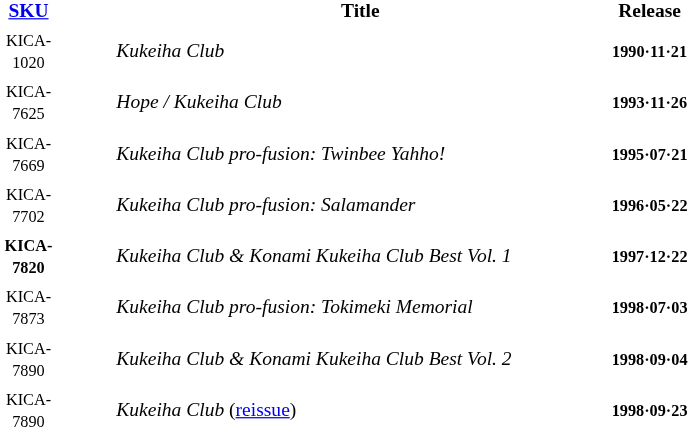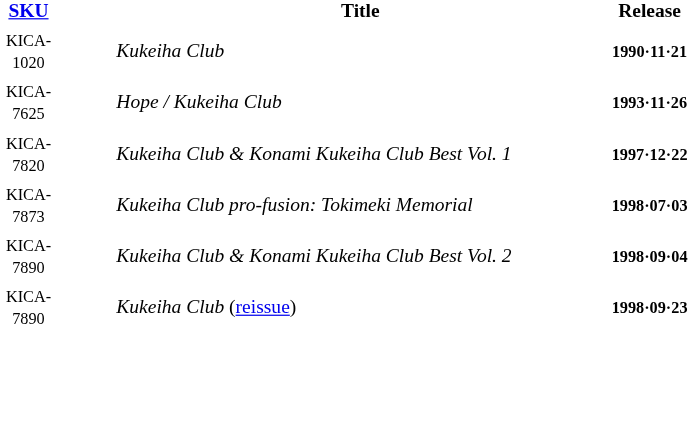- row: KICA-7669 | Kukeiha Club pro-fusion: Twinbee Yahho! | 1995·07·21
- row: KICA-7702 | Kukeiha Club pro-fusion: Salamander | 1996·05·22
Kukeiha Club & Konami Kukeiha Club Best Vol. 1 | SKU: bold -> normal
